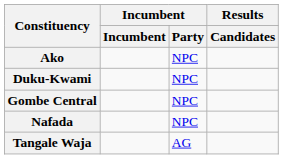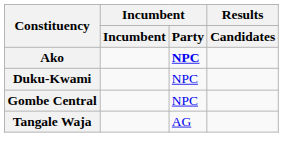Ako | Incumbent / Party: normal -> bold
- row: Nafada | NPC
